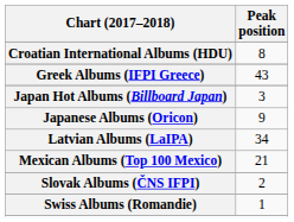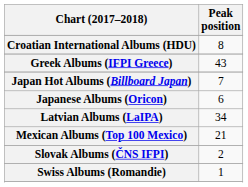Japan Hot Albums (Billboard Japan) | Peak position: 3 -> 7
Japanese Albums (Oricon) | Peak position: 9 -> 6
